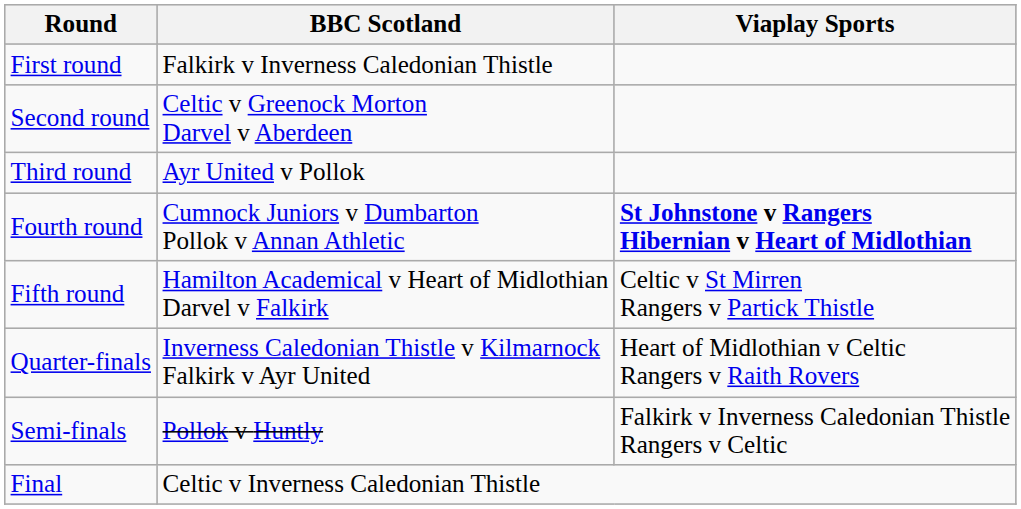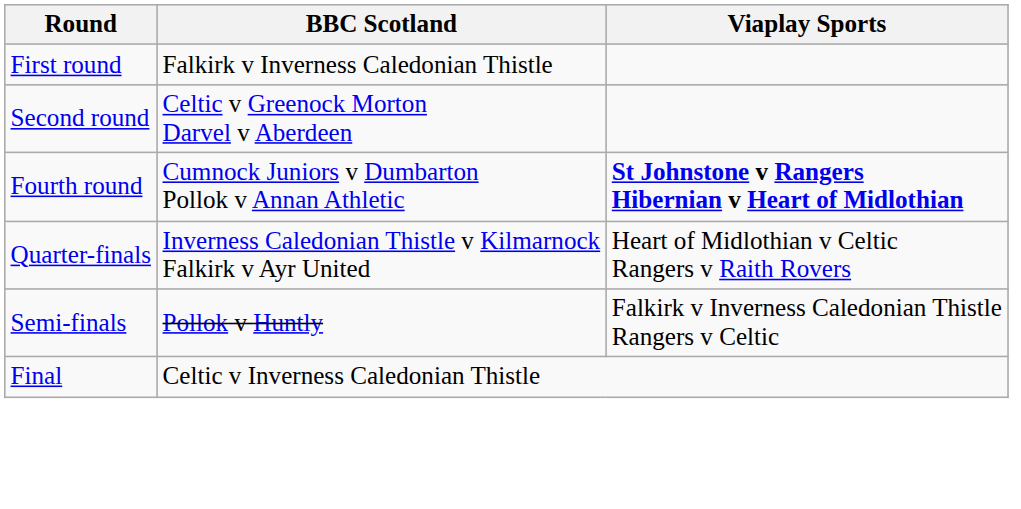- row: Third round | Ayr United v Pollok
- row: Fifth round | Hamilton Academical v Heart of Midlothian Darvel v Falkirk | Celtic v St Mirren Rangers v Partick Thistle
